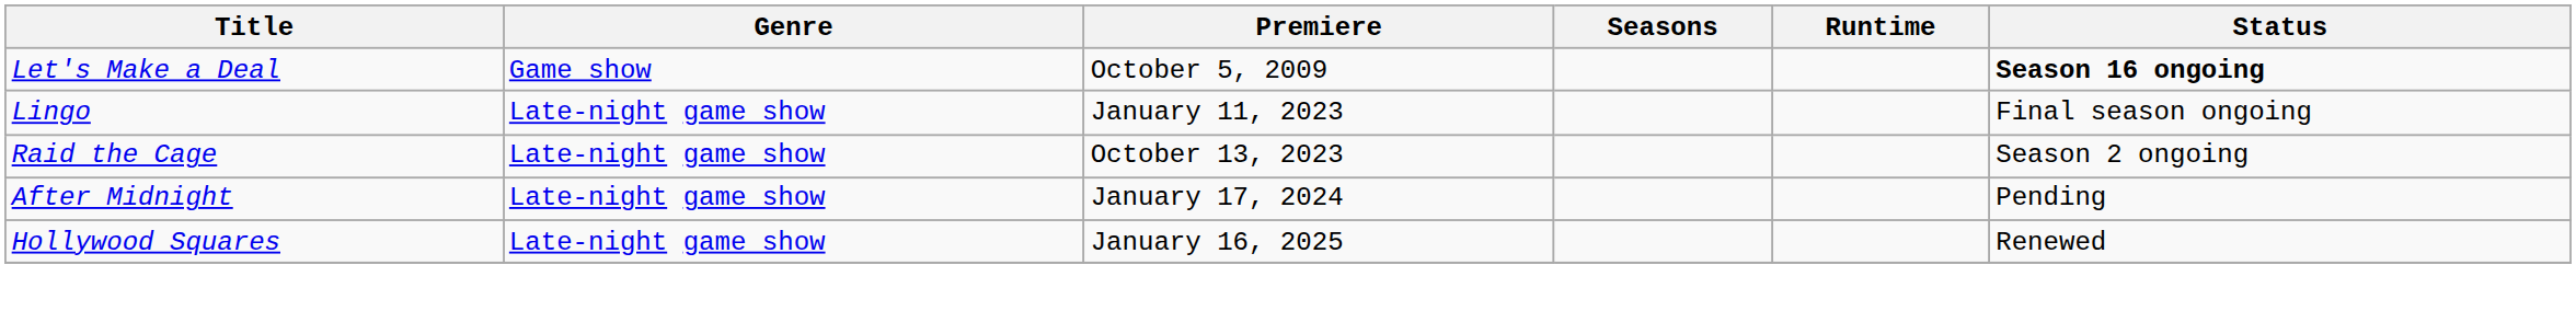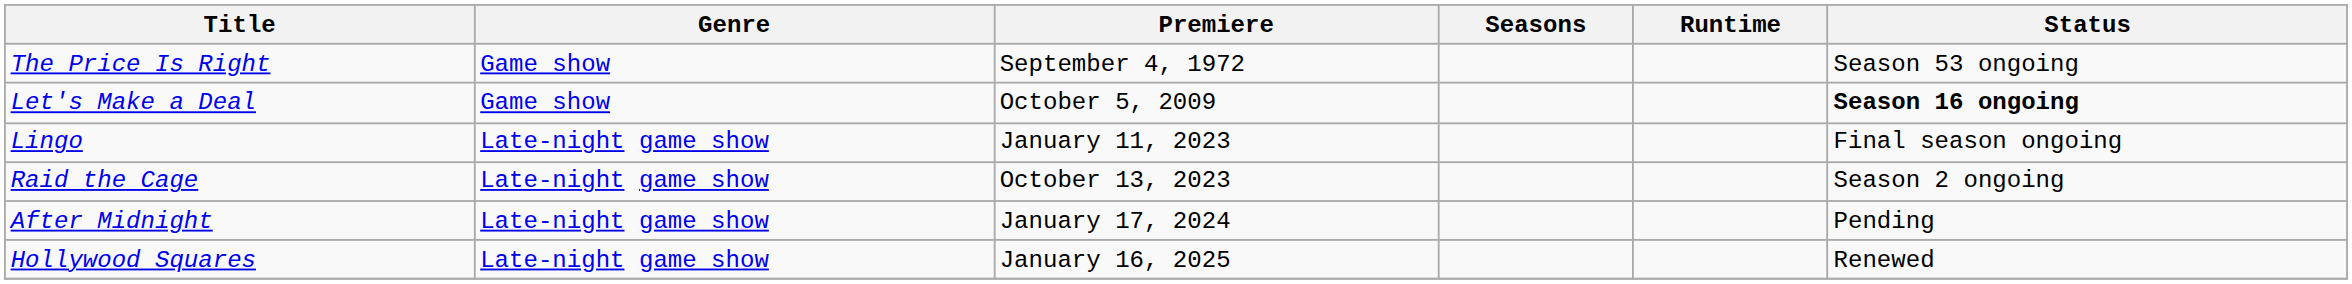+ row: The Price Is Right | Game show | September 4, 1972 | Season 53 ongoing
